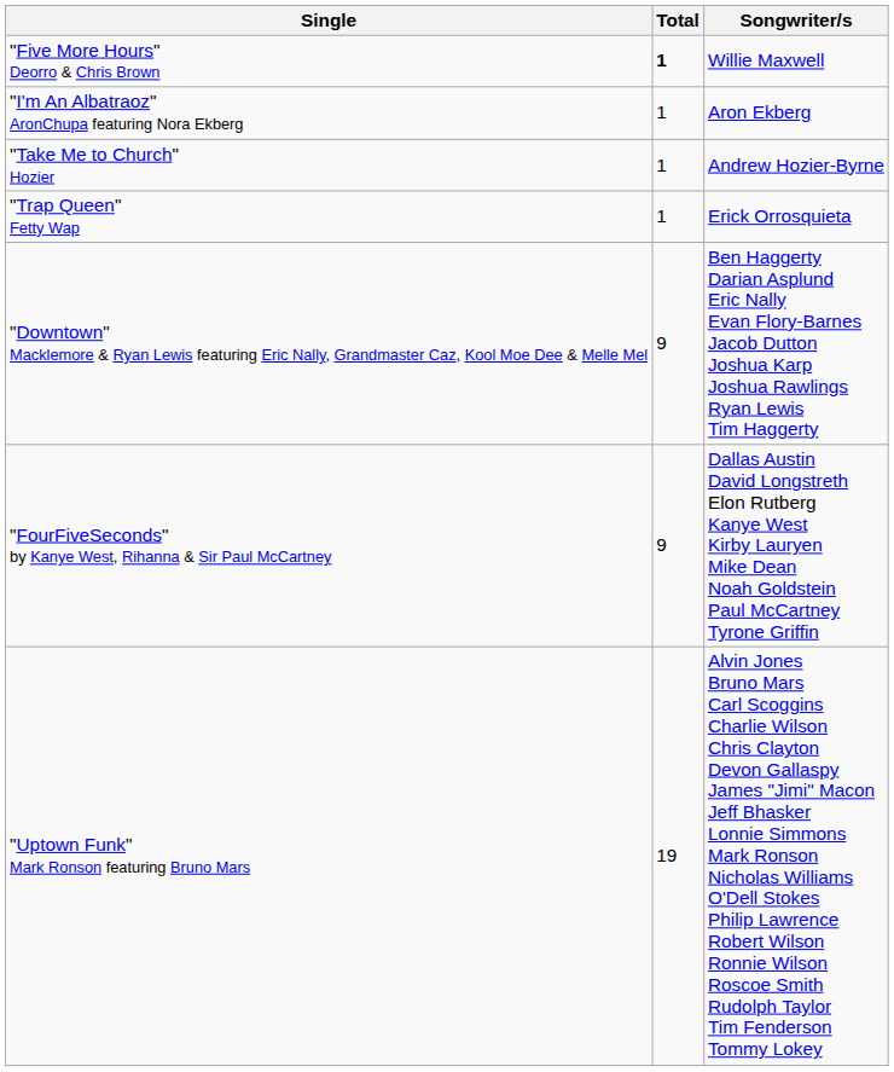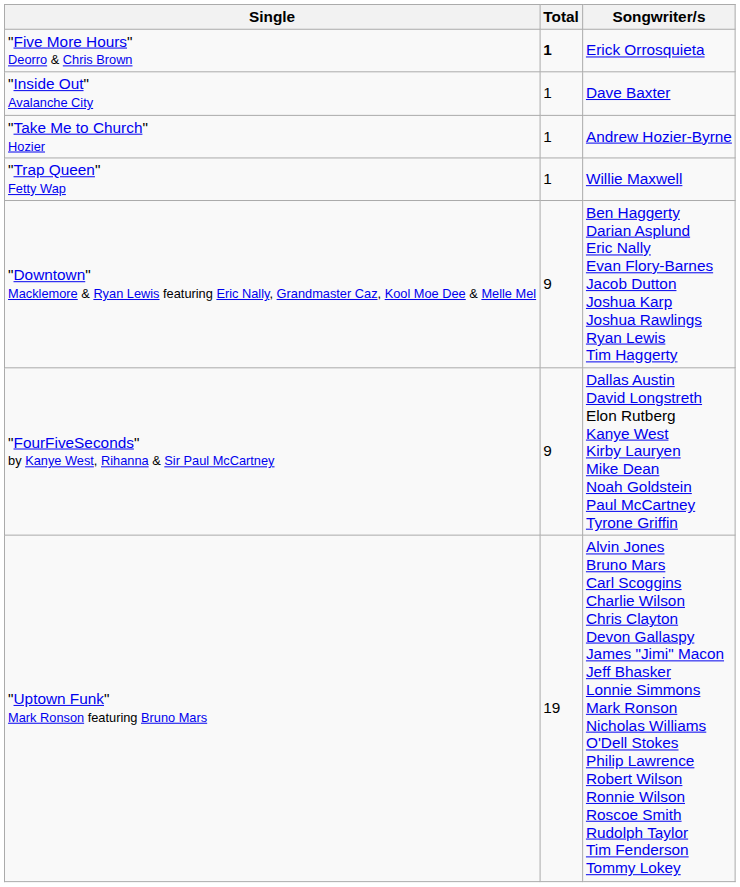"Five More Hours" Deorro & Chris Brown | Songwriter/s: Willie Maxwell -> Erick Orrosquieta
- row: "I'm An Albatraoz" AronChupa featuring Nora Ekberg | 1 | Aron Ekberg
+ row: "Inside Out" Avalanche City | 1 | Dave Baxter
"Trap Queen" Fetty Wap | Songwriter/s: Erick Orrosquieta -> Willie Maxwell
